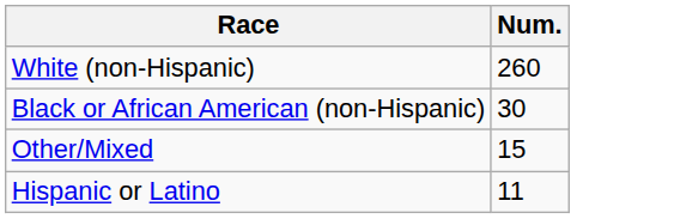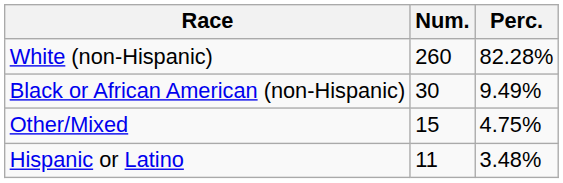+ column: Perc. | 82.28% | 9.49% | 4.75% | 3.48%
